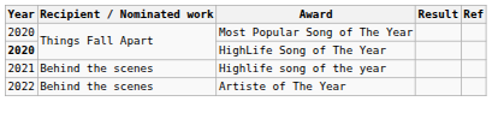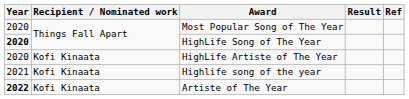+ row: 2020 | Kofi Kinaata | HighLife Artiste of The Year
Highlife song of the year | Recipient / Nominated work: Behind the scenes -> Kofi Kinaata
Artiste of The Year | Year: normal -> bold
Artiste of The Year | Recipient / Nominated work: Behind the scenes -> Kofi Kinaata
